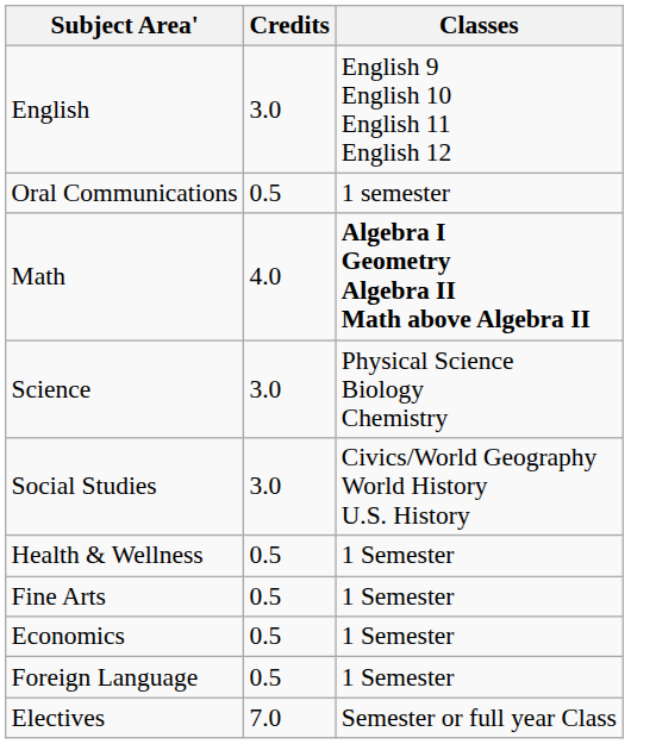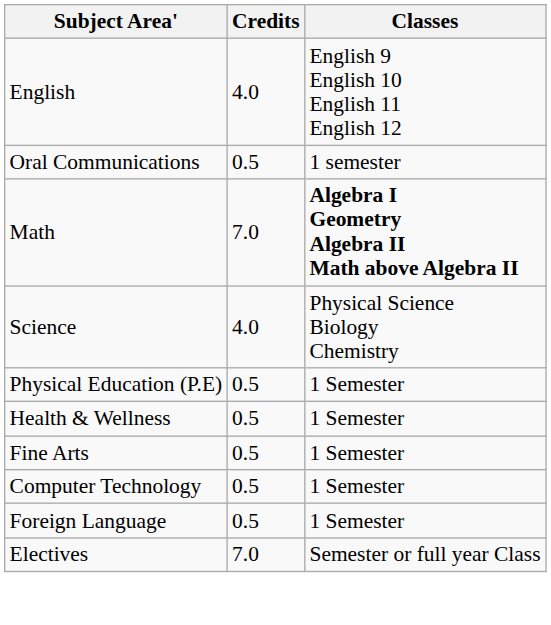English | Credits: 3.0 -> 4.0
Math | Credits: 4.0 -> 7.0
Science | Credits: 3.0 -> 4.0
- row: Social Studies | 3.0 | Civics/World Geography World History U.S. History
+ row: Physical Education (P.E) | 0.5 | 1 Semester
+ row: Computer Technology | 0.5 | 1 Semester
- row: Economics | 0.5 | 1 Semester
